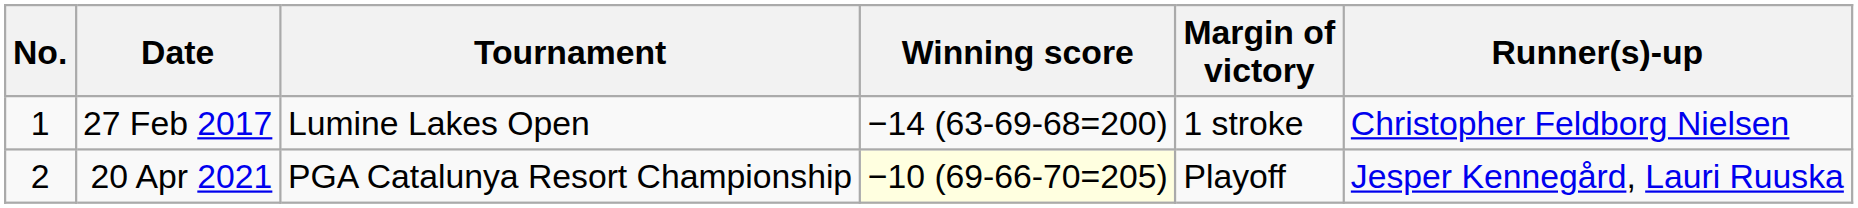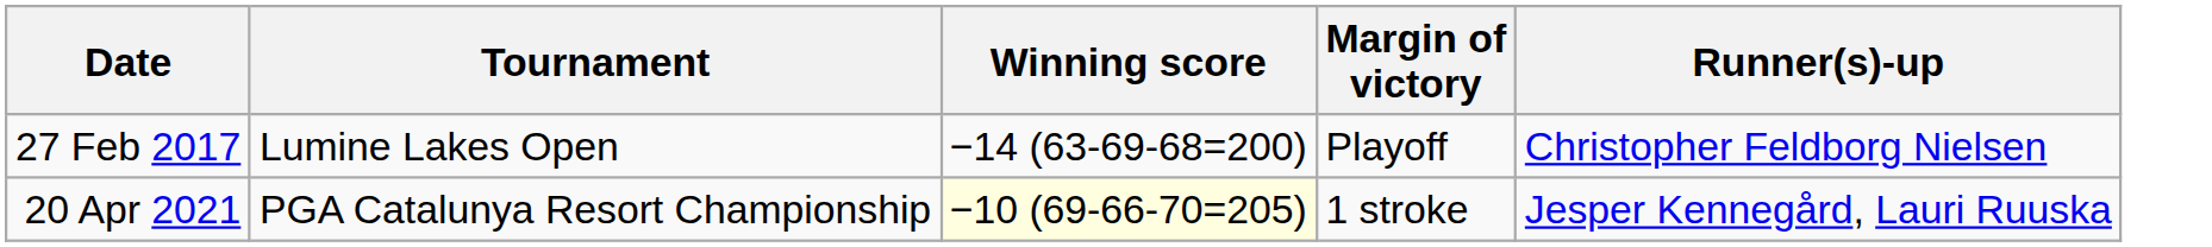- column: No. | 1 | 2
27 Feb 2017 | Margin of victory: 1 stroke -> Playoff
20 Apr 2021 | Margin of victory: Playoff -> 1 stroke
